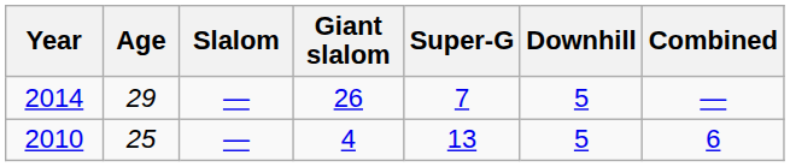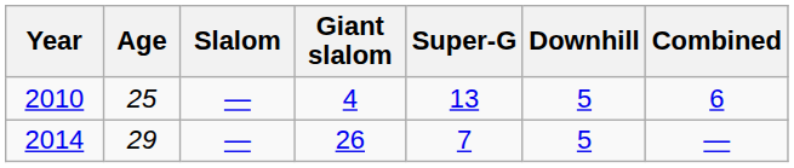rows swapped: 2010 <-> 2014
